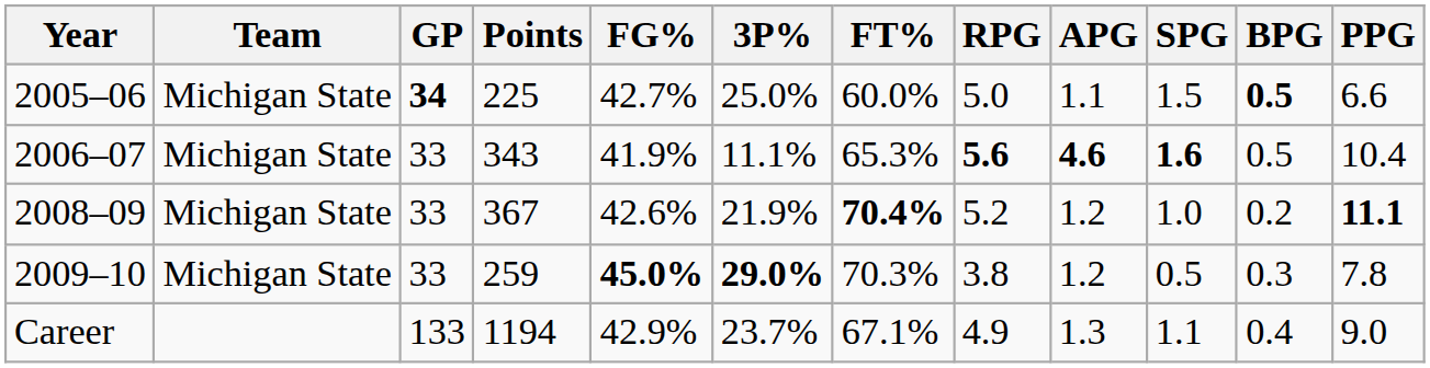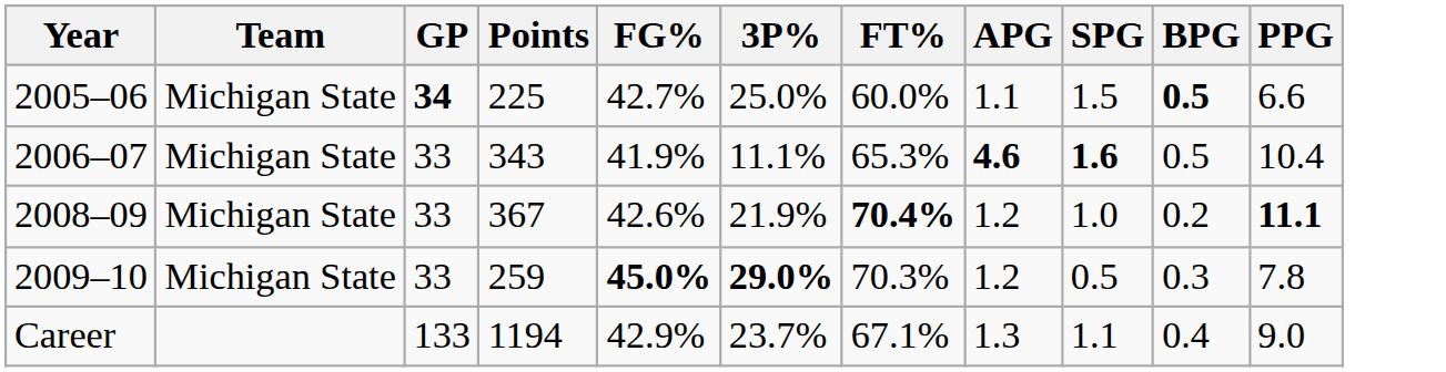- column: RPG | 5.0 | 5.6 | 5.2 | 3.8 | 4.9
